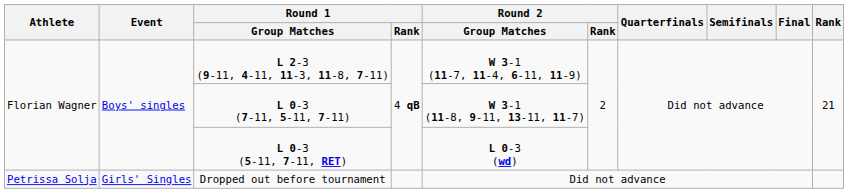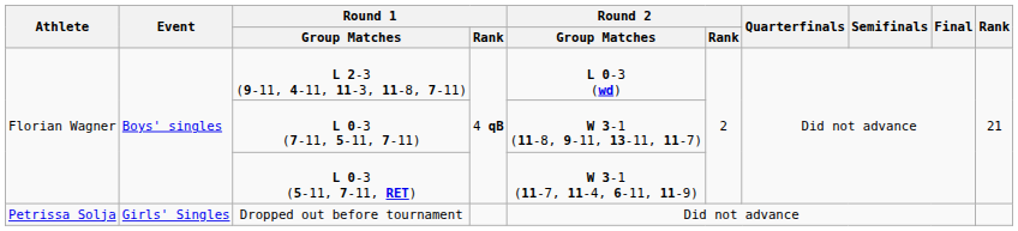L 2-3 (9-11, 4-11, 11-3, 11-8, 7-11) | Round 2 / Group Matches: W 3-1 (11-7, 11-4, 6-11, 11-9) -> L 0-3 (wd)
L 0-3 (5-11, 7-11, RET) | Round 2 / Group Matches: L 0-3 (wd) -> W 3-1 (11-7, 11-4, 6-11, 11-9)
